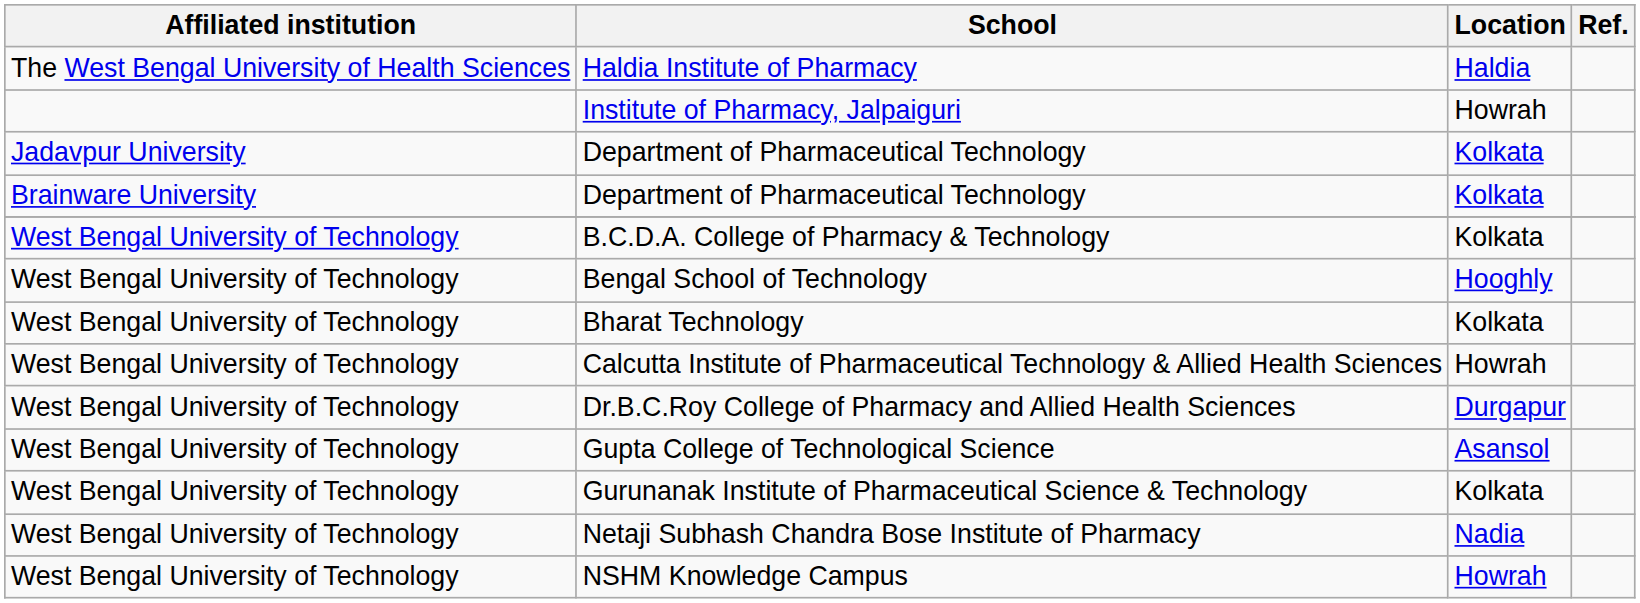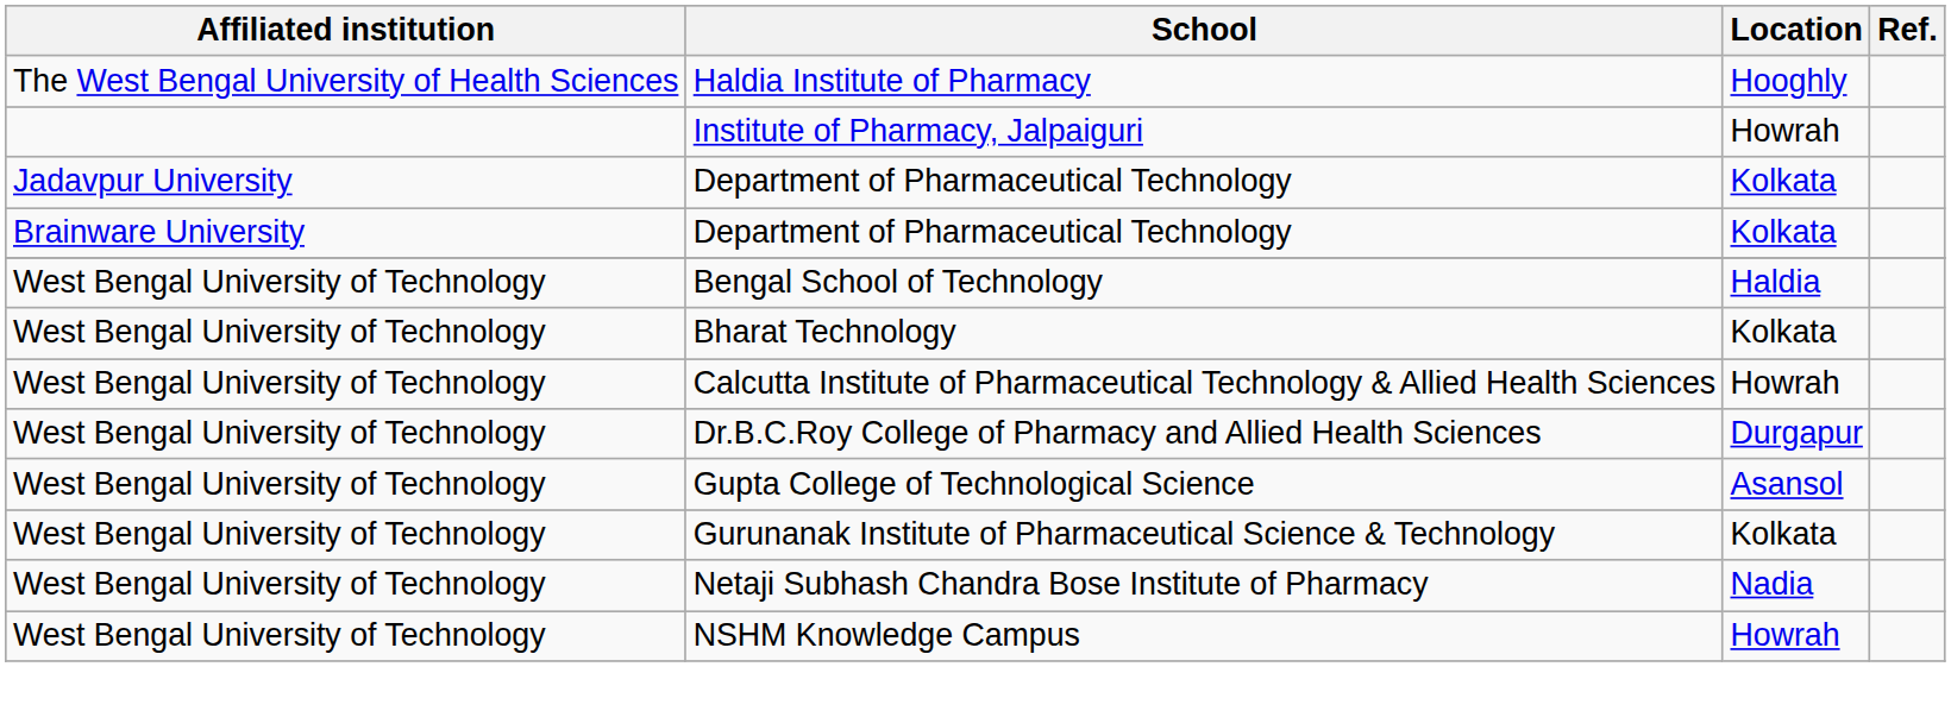Haldia Institute of Pharmacy | Location: Haldia -> Hooghly
- row: West Bengal University of Technology | B.C.D.A. College of Pharmacy & Technology | Kolkata
Bengal School of Technology | Location: Hooghly -> Haldia
